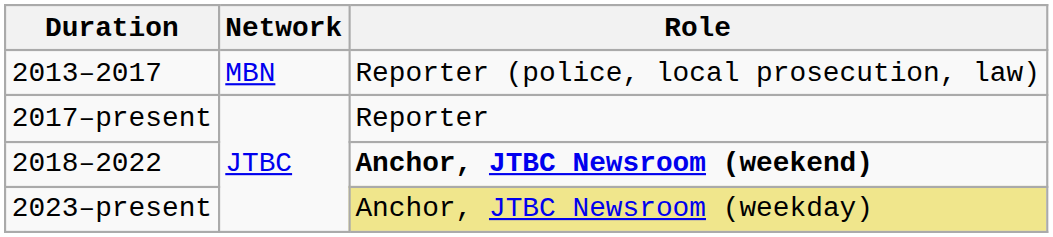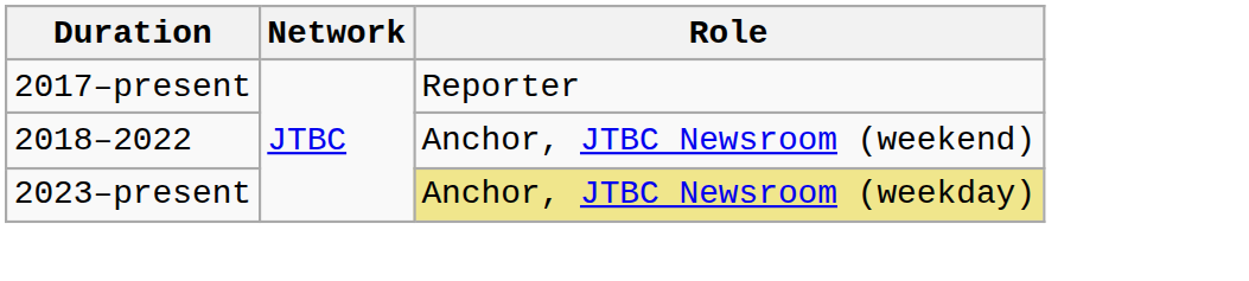- row: 2013–2017 | MBN | Reporter (police, local prosecution, law)
2018–2022 | Role: bold -> normal
